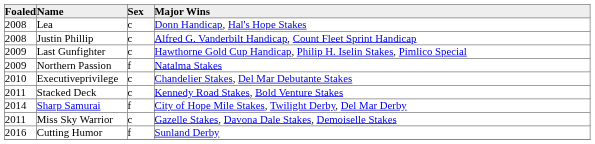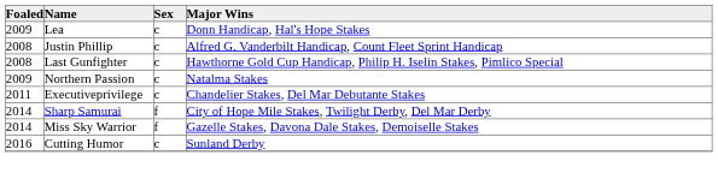Lea | Foaled: 2008 -> 2009
Last Gunfighter | Foaled: 2009 -> 2008
Northern Passion | Sex: f -> c
Executiveprivilege | Foaled: 2010 -> 2011
- row: 2011 | Stacked Deck | c | Kennedy Road Stakes, Bold Venture Stakes
Miss Sky Warrior | Foaled: 2011 -> 2014
Miss Sky Warrior | Sex: c -> f
Cutting Humor | Sex: f -> c
